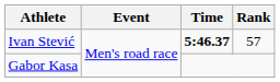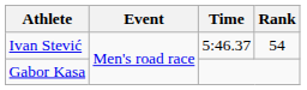Ivan Stević | Time: bold -> normal
Ivan Stević | Rank: 57 -> 54
